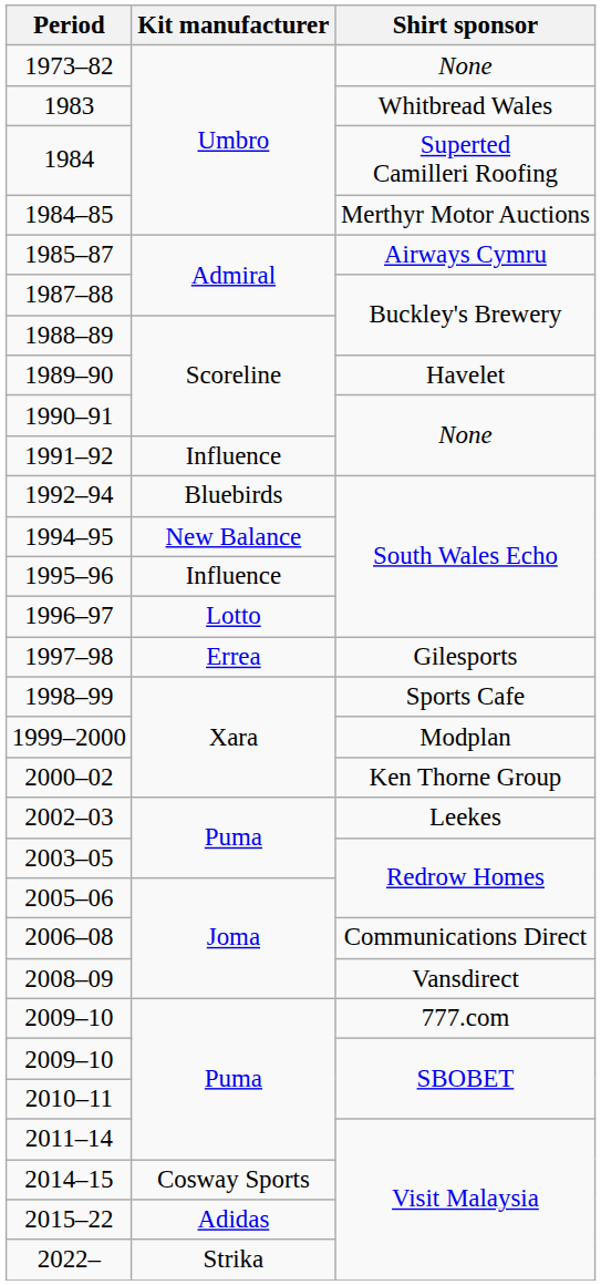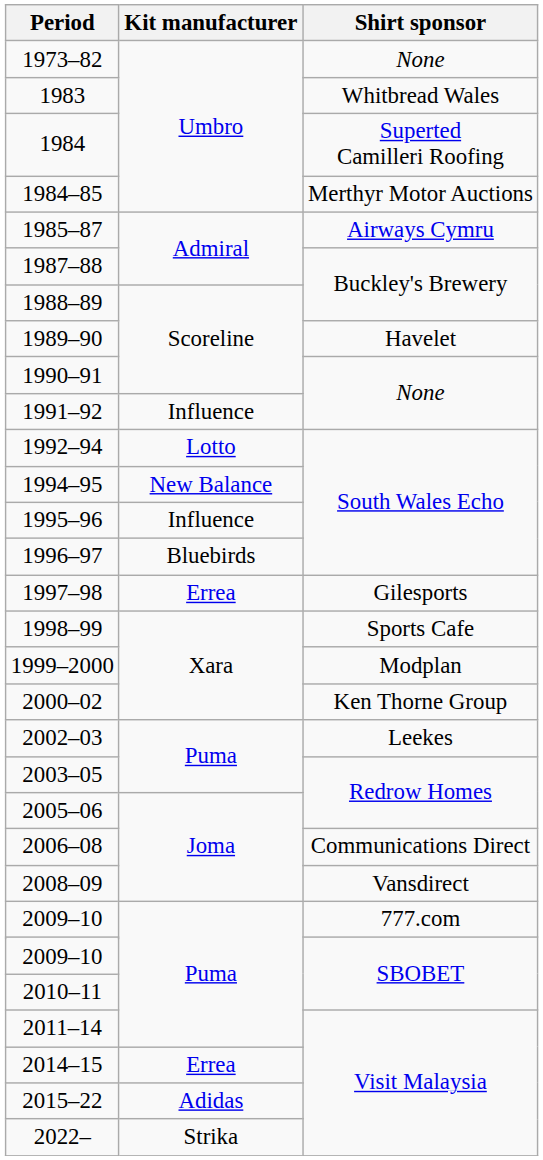1992–94 | Kit manufacturer: Bluebirds -> Lotto
1996–97 | Kit manufacturer: Lotto -> Bluebirds
2014–15 | Kit manufacturer: Cosway Sports -> Errea
